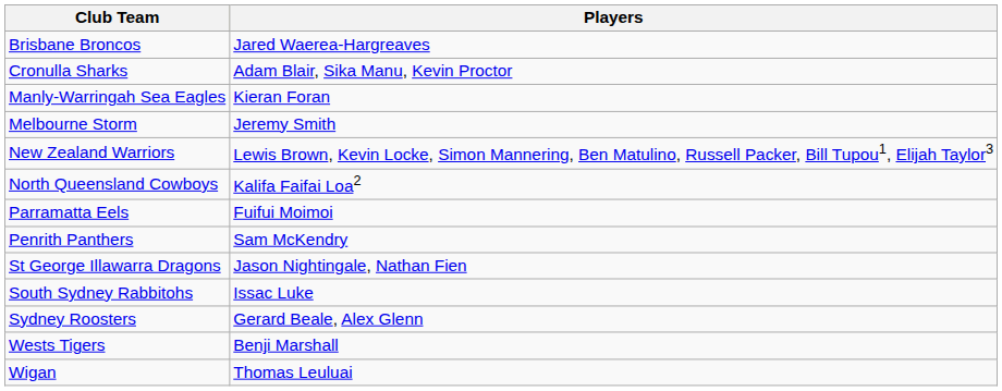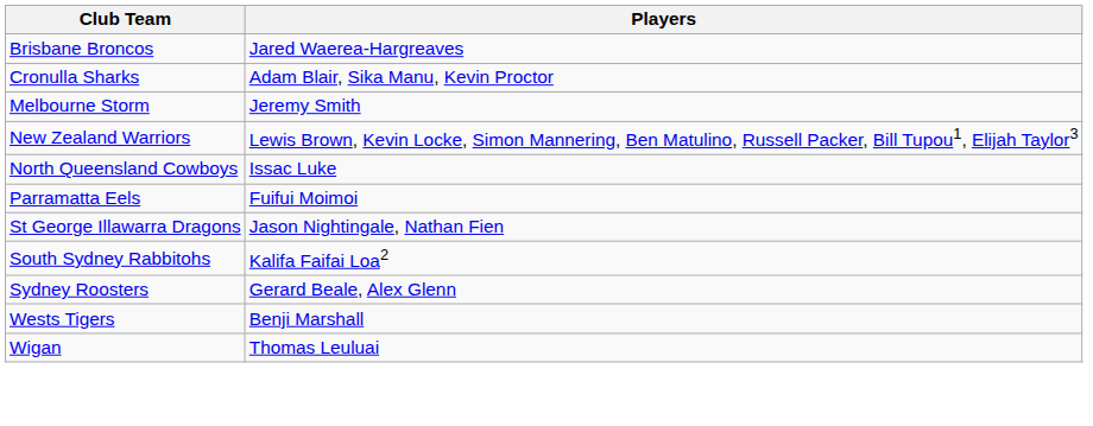- row: Manly-Warringah Sea Eagles | Kieran Foran
North Queensland Cowboys | Players: Kalifa Faifai Loa2 -> Issac Luke
- row: Penrith Panthers | Sam McKendry
South Sydney Rabbitohs | Players: Issac Luke -> Kalifa Faifai Loa2
